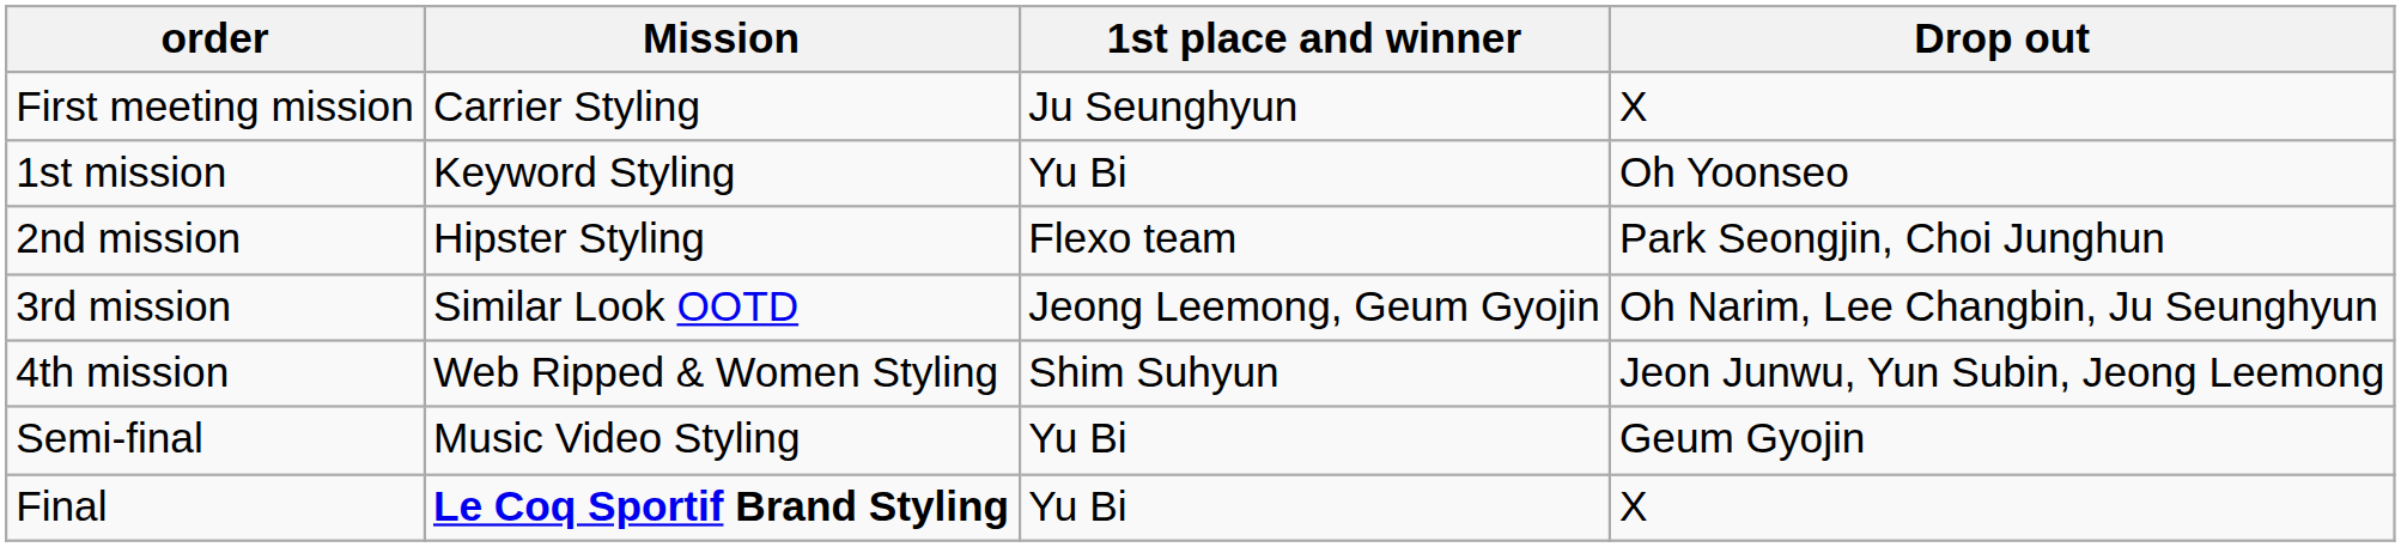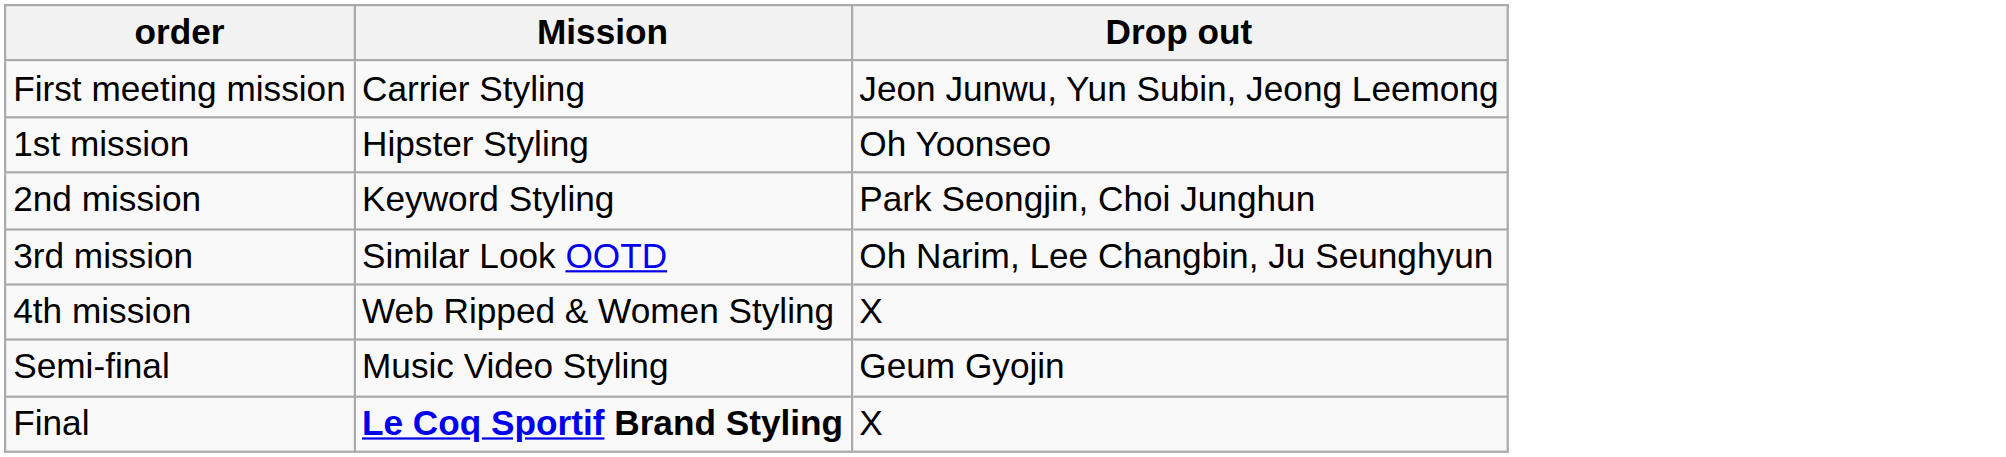- column: 1st place and winner | Ju Seunghyun | Yu Bi | Flexo team | Jeong Leemong, Geum Gyojin | Shim Suhyun | Yu Bi | Yu Bi
First meeting mission | Drop out: X -> Jeon Junwu, Yun Subin, Jeong Leemong
1st mission | Mission: Keyword Styling -> Hipster Styling
2nd mission | Mission: Hipster Styling -> Keyword Styling
4th mission | Drop out: Jeon Junwu, Yun Subin, Jeong Leemong -> X
